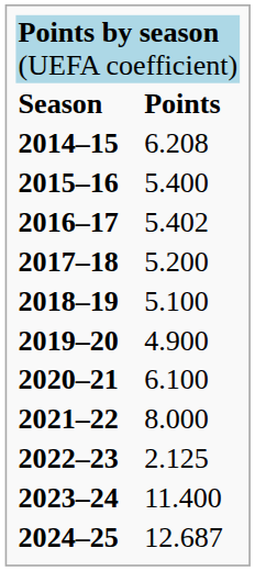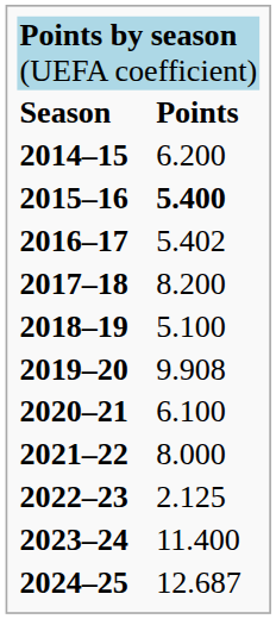2014–15 | column 2: 6.208 -> 6.200
2015–16 | column 2: normal -> bold
2017–18 | column 2: 5.200 -> 8.200
2019–20 | column 2: 4.900 -> 9.908
